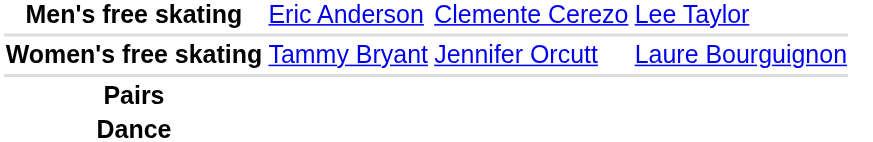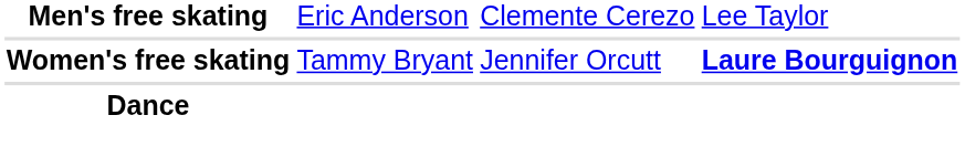Women's free skating | column 4: normal -> bold
- row: Pairs
